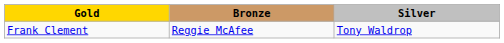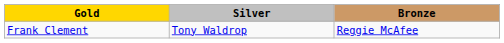columns swapped: Silver <-> Bronze
